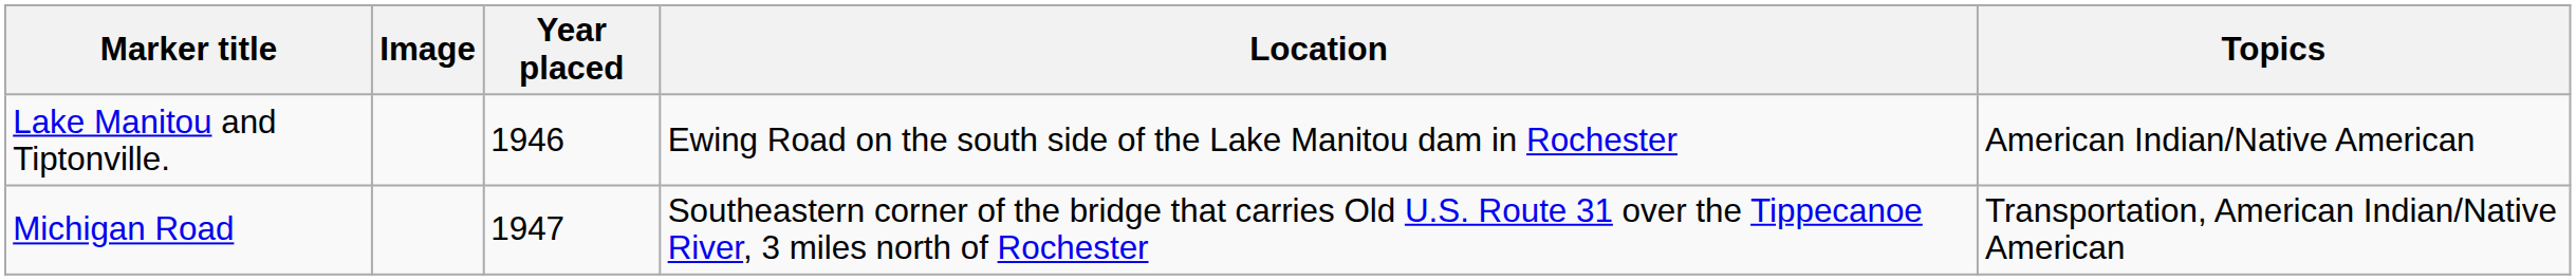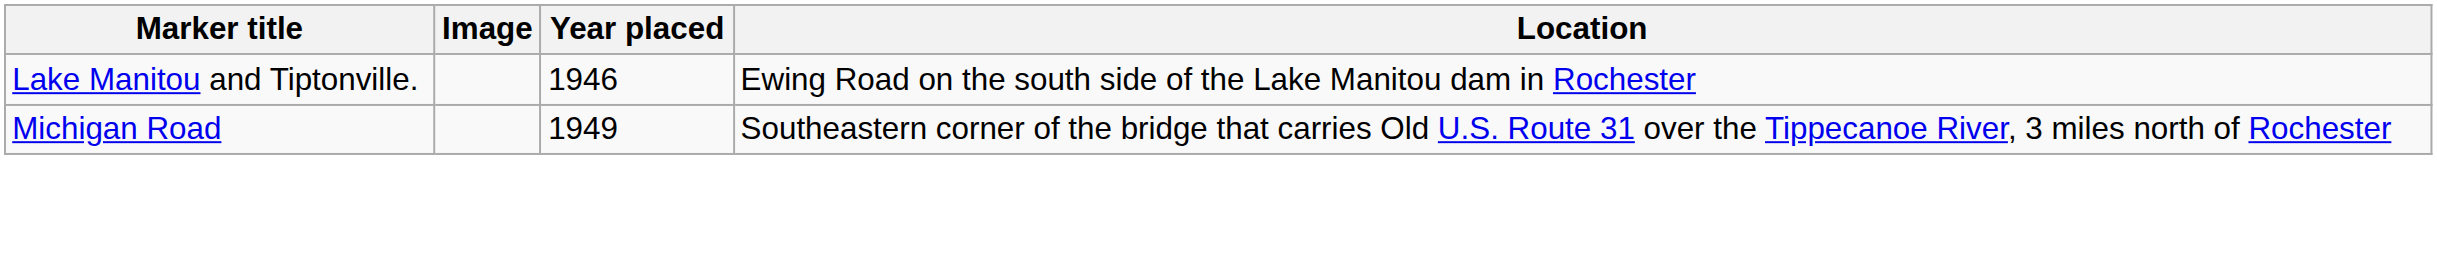- column: Topics | American Indian/Native American | Transportation, American Indian/Native American
Michigan Road | Year placed: 1947 -> 1949
